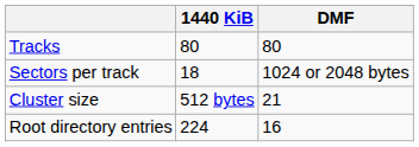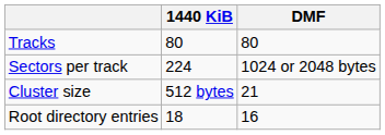Sectors per track | 1440 KiB: 18 -> 224
Root directory entries | 1440 KiB: 224 -> 18
